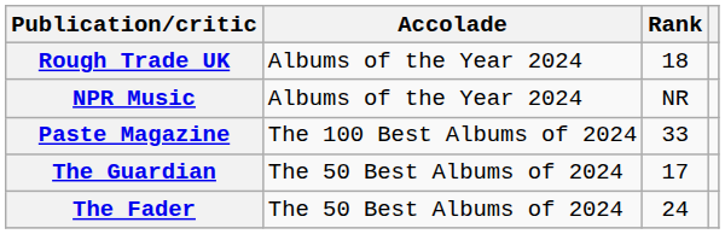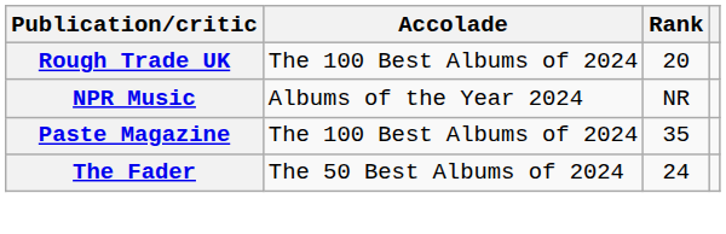Rough Trade UK | Accolade: Albums of the Year 2024 -> The 100 Best Albums of 2024
Rough Trade UK | Rank: 18 -> 20
Paste Magazine | Rank: 33 -> 35
- row: The Guardian | The 50 Best Albums of 2024 | 17
